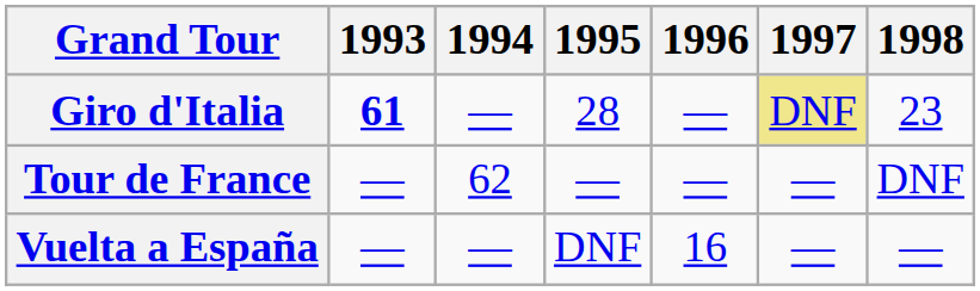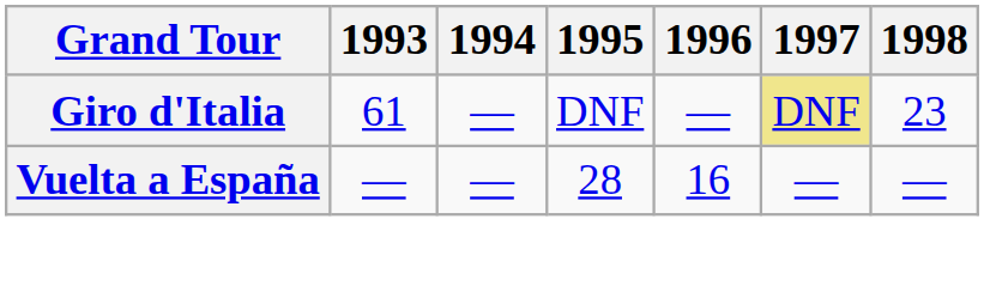Giro d'Italia | 1993: bold -> normal
Giro d'Italia | 1995: 28 -> DNF
- row: Tour de France | — | 62 | — | — | — | DNF
Vuelta a España | 1995: DNF -> 28
